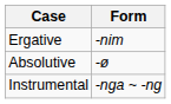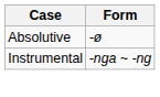- row: Ergative | -nim
